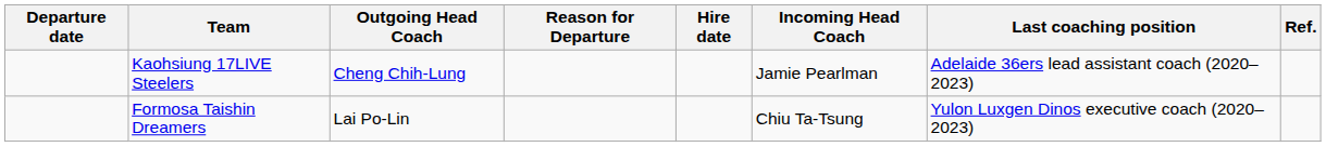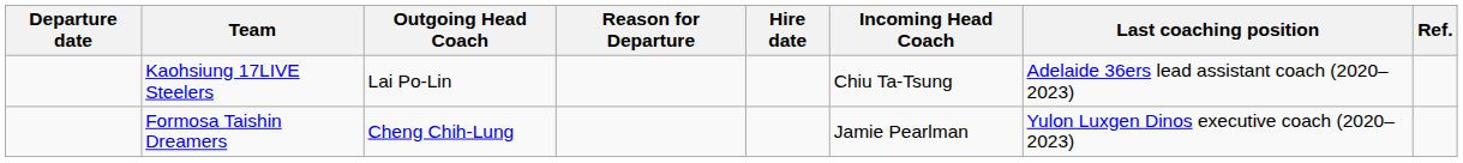Kaohsiung 17LIVE Steelers | Outgoing Head Coach: Cheng Chih-Lung -> Lai Po-Lin
Kaohsiung 17LIVE Steelers | Incoming Head Coach: Jamie Pearlman -> Chiu Ta-Tsung
Formosa Taishin Dreamers | Outgoing Head Coach: Lai Po-Lin -> Cheng Chih-Lung
Formosa Taishin Dreamers | Incoming Head Coach: Chiu Ta-Tsung -> Jamie Pearlman
